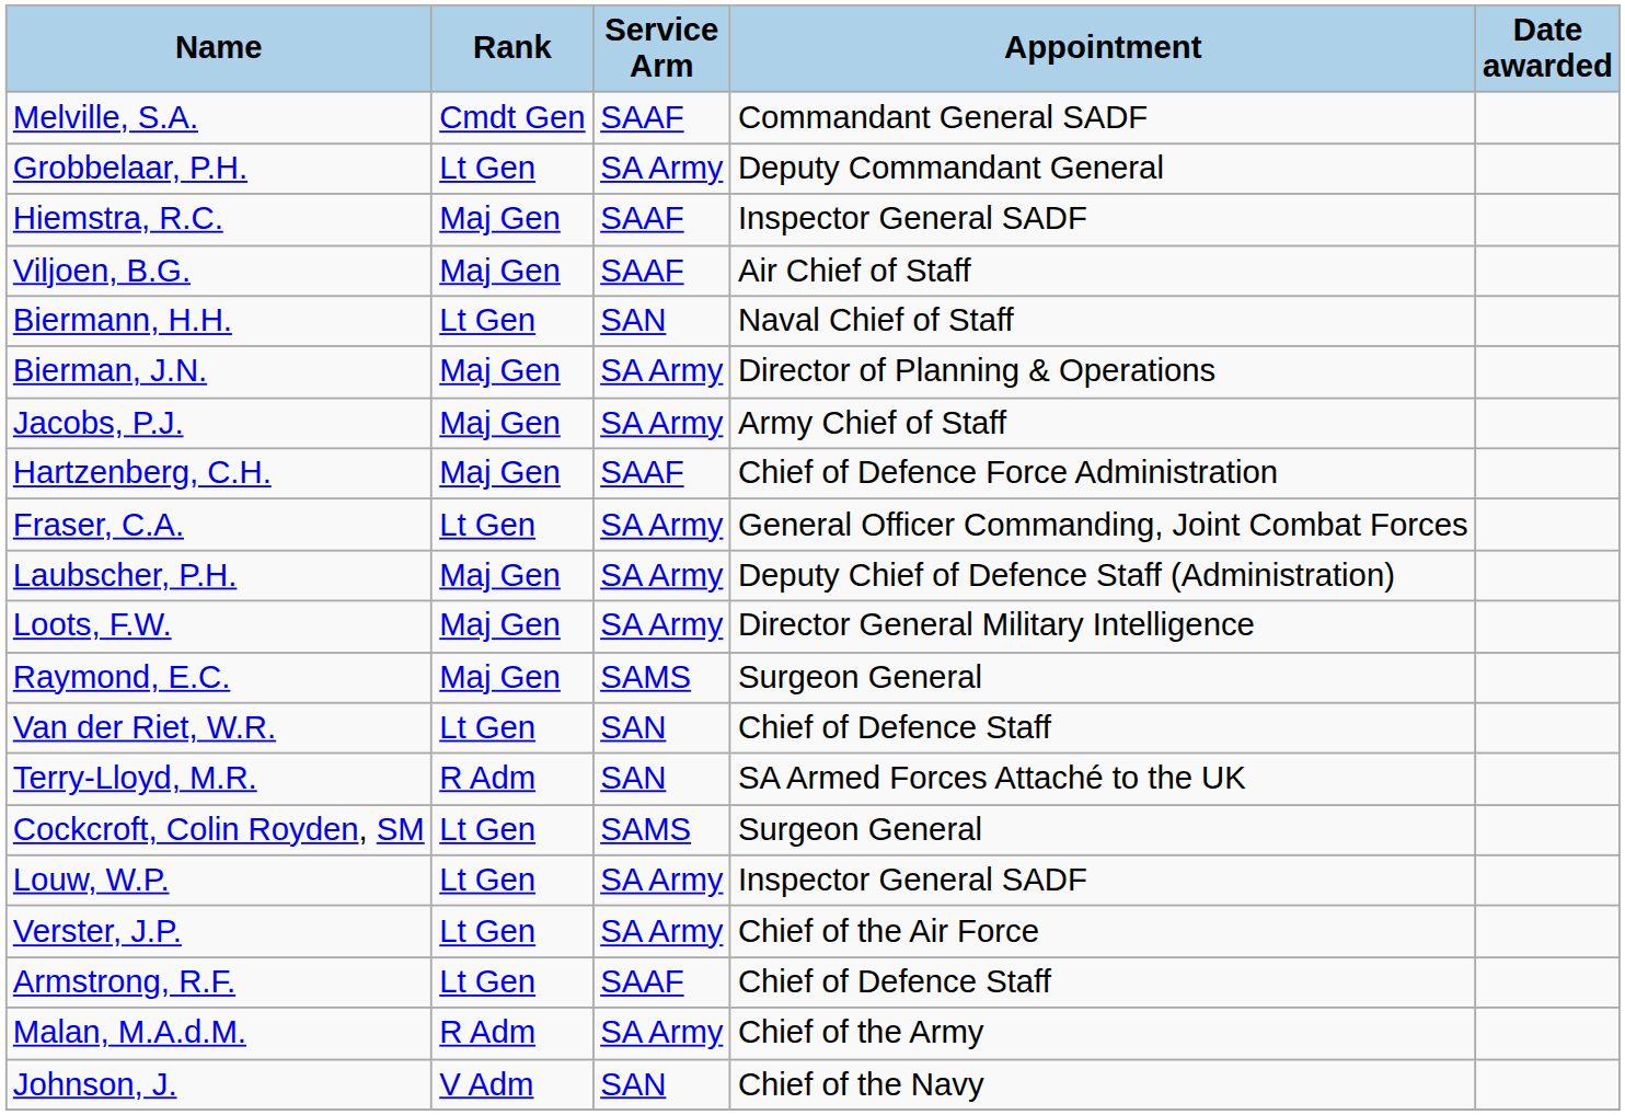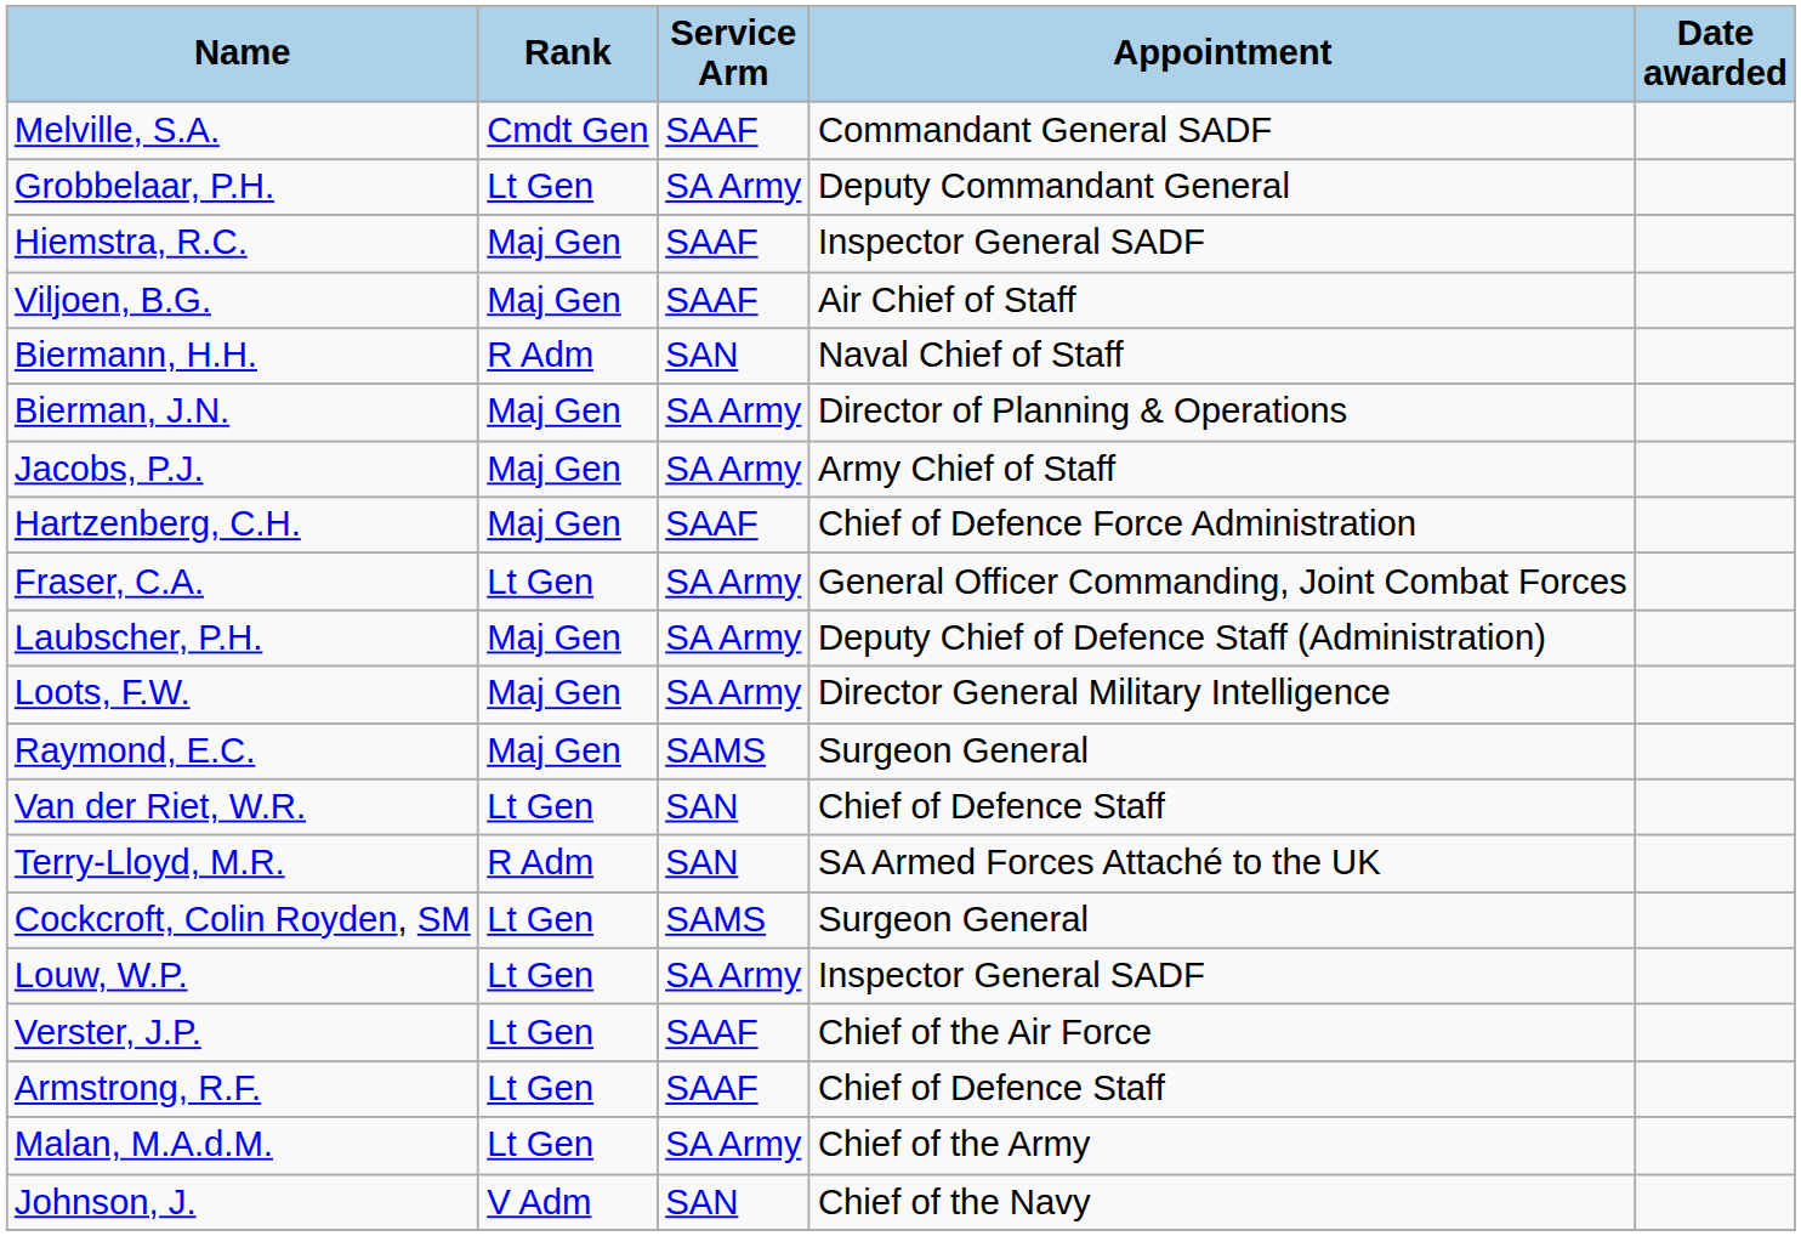Biermann, H.H. | Rank: Lt Gen -> R Adm
Verster, J.P. | Service Arm: SA Army -> SAAF
Malan, M.A.d.M. | Rank: R Adm -> Lt Gen
